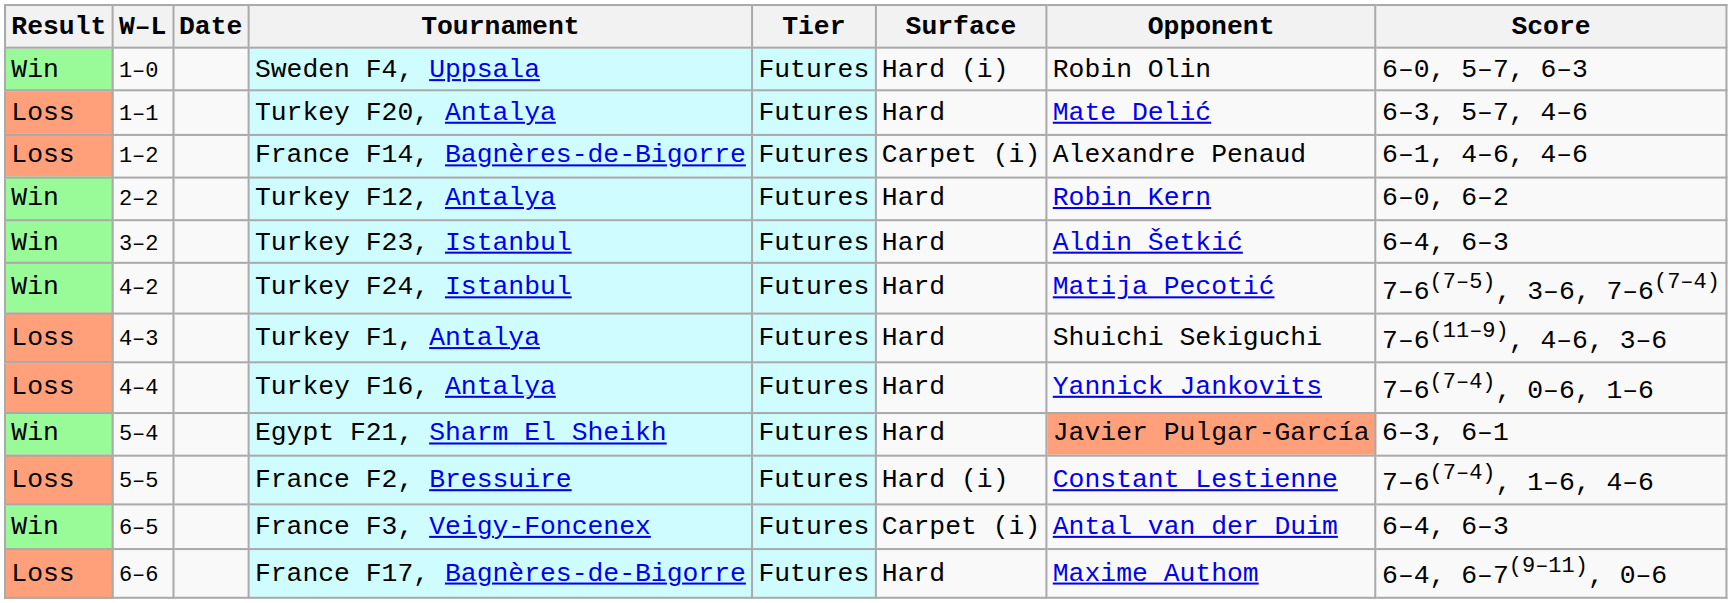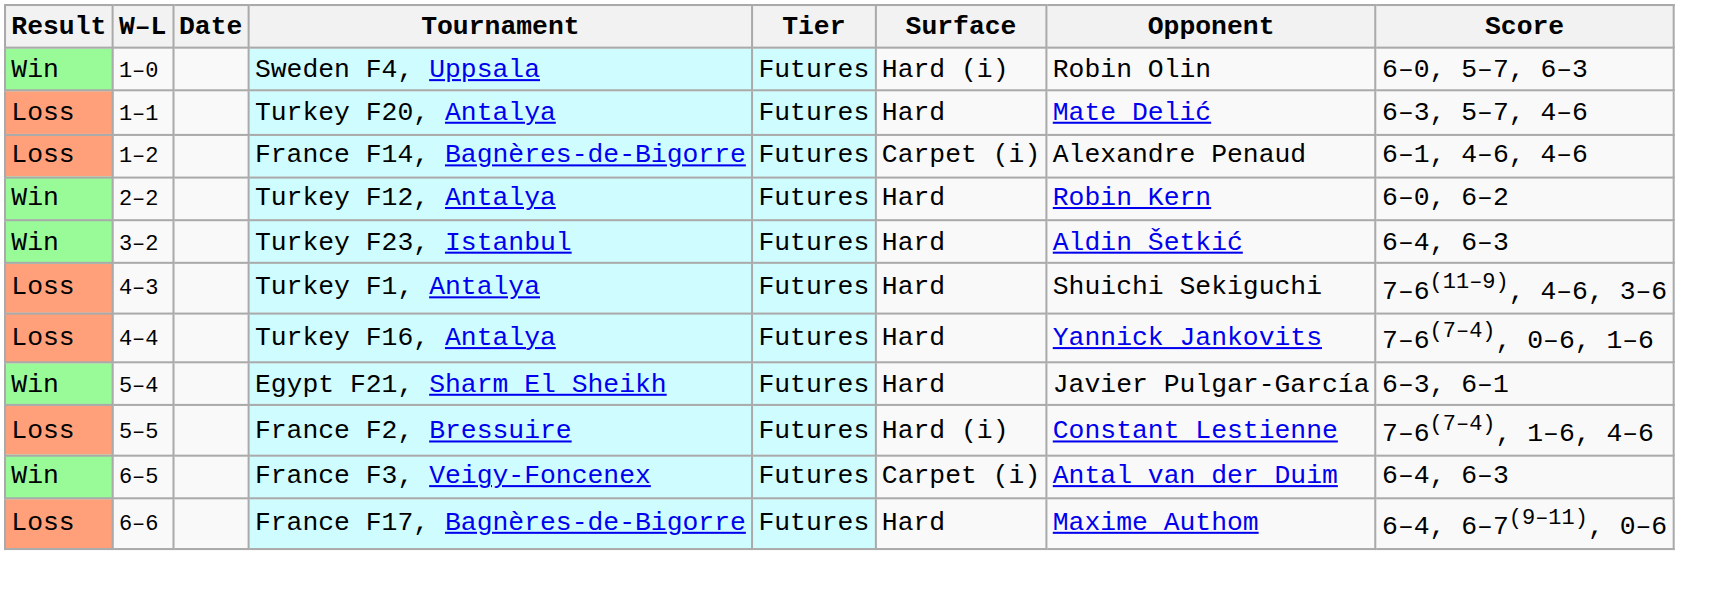- row: Win | 4–2 | Turkey F24, Istanbul | Futures | Hard | Matija Pecotić | 7–6(7–5), 3–6, 7–6(7–4)
Egypt F21, Sharm El Sheikh | Opponent: lightsalmon background -> no background
